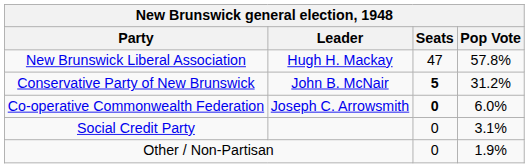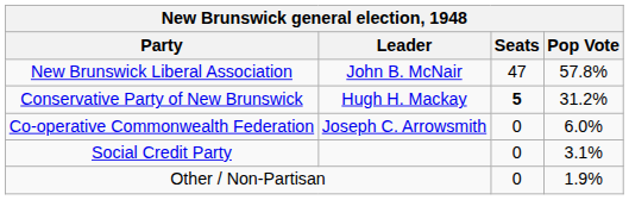New Brunswick Liberal Association | Leader: Hugh H. Mackay -> John B. McNair
Conservative Party of New Brunswick | Leader: John B. McNair -> Hugh H. Mackay
Co-operative Commonwealth Federation | Seats: bold -> normal
